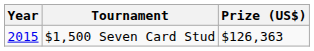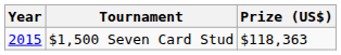$1,500 Seven Card Stud | Prize (US$): $126,363 -> $118,363
